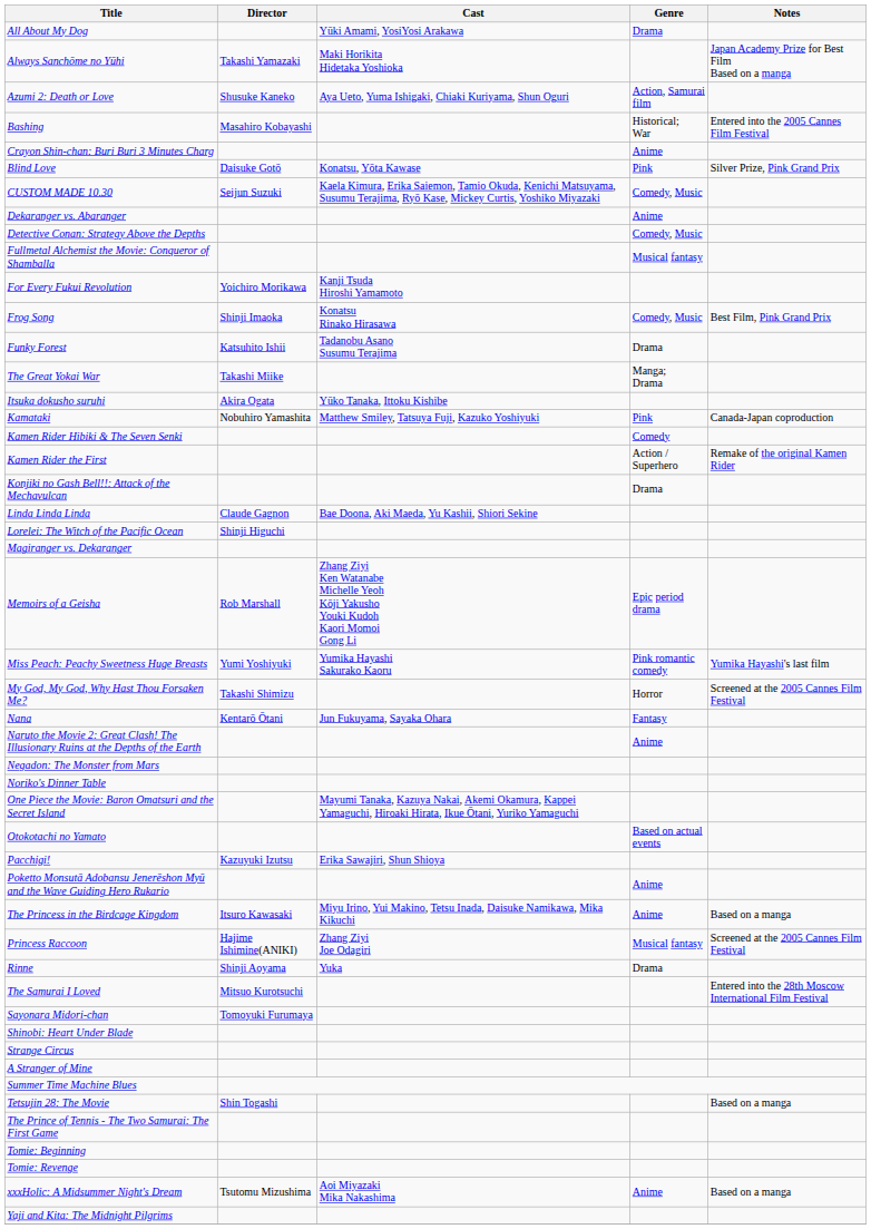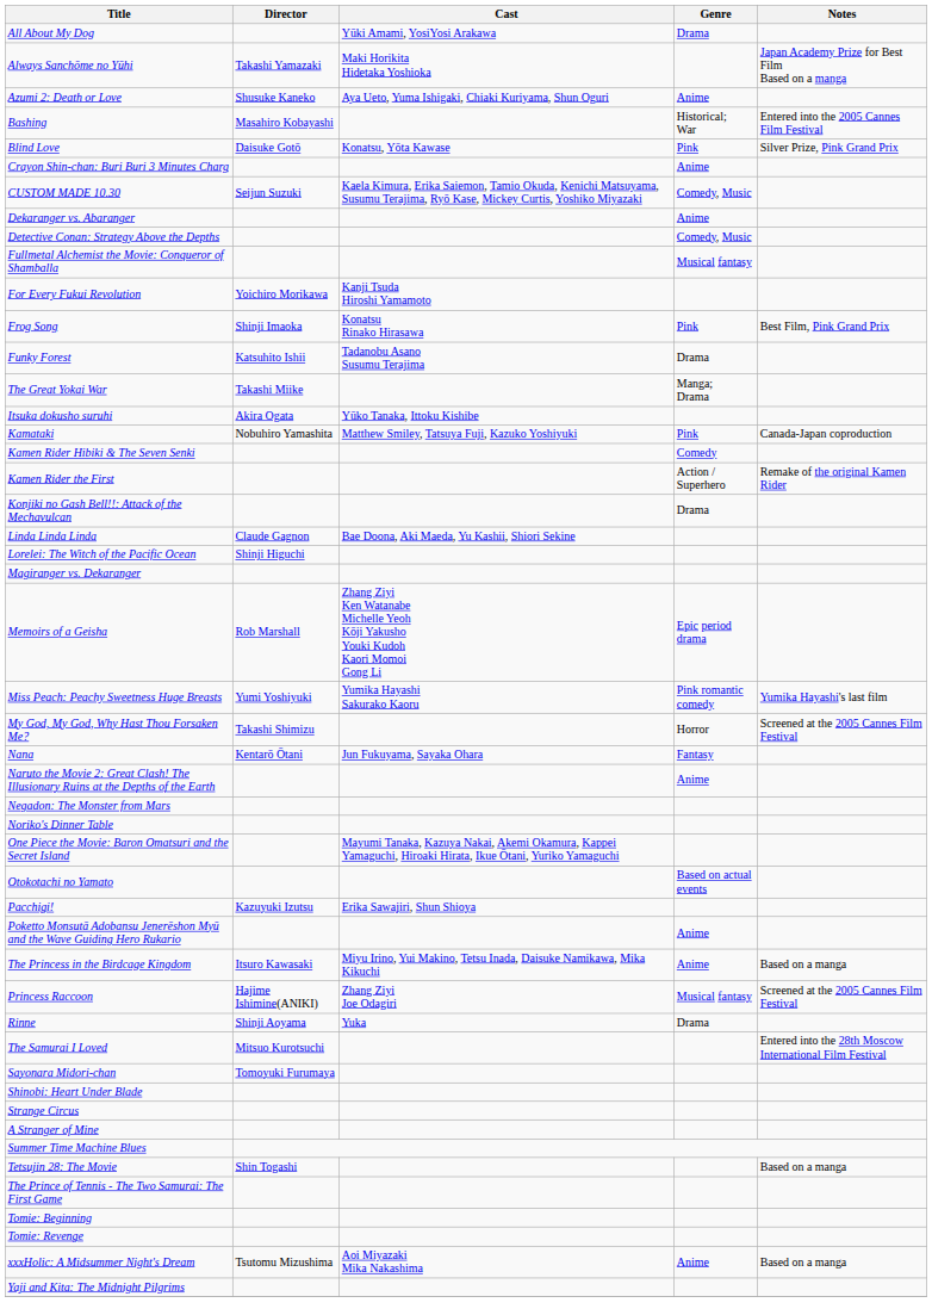Azumi 2: Death or Love | Genre: Action, Samurai film -> Anime
rows swapped: Blind Love <-> Crayon Shin-chan: Buri Buri 3 Minutes Charg
Frog Song | Genre: Comedy, Music -> Pink
